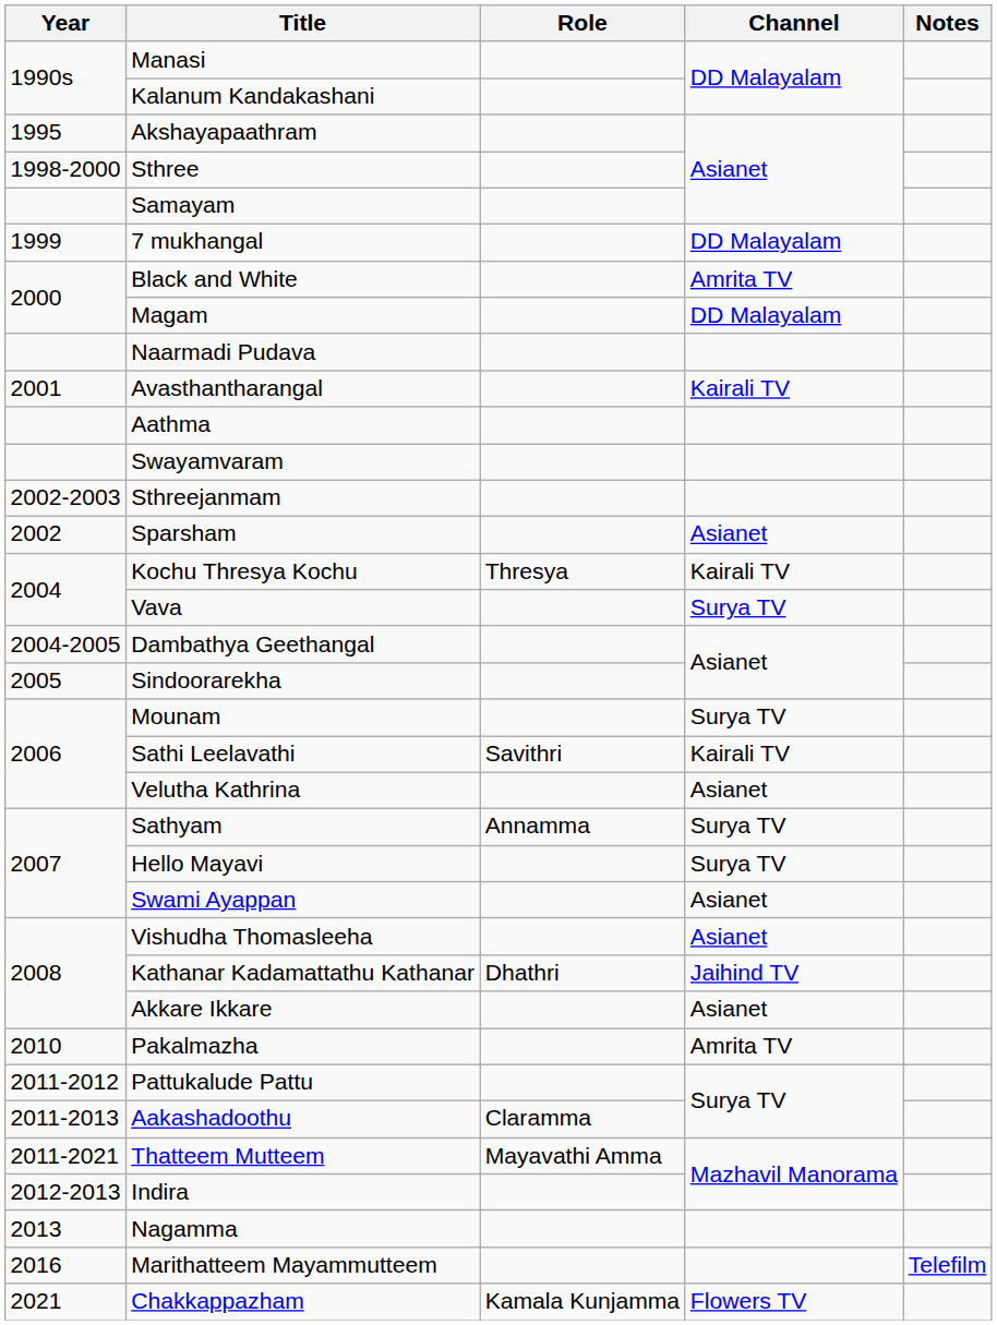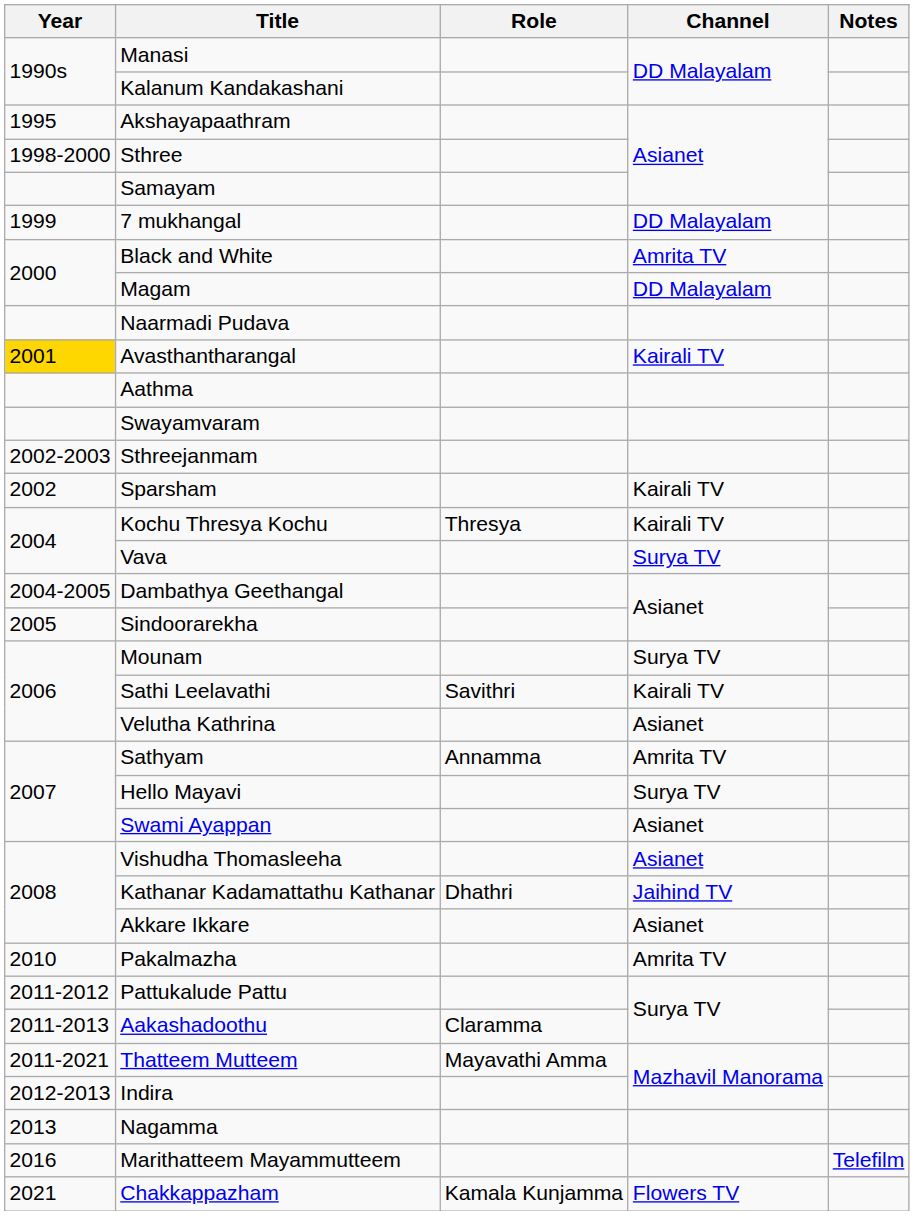Avasthantharangal | Year: no background -> gold background
Sparsham | Channel: Asianet -> Kairali TV
Sathyam | Channel: Surya TV -> Amrita TV
